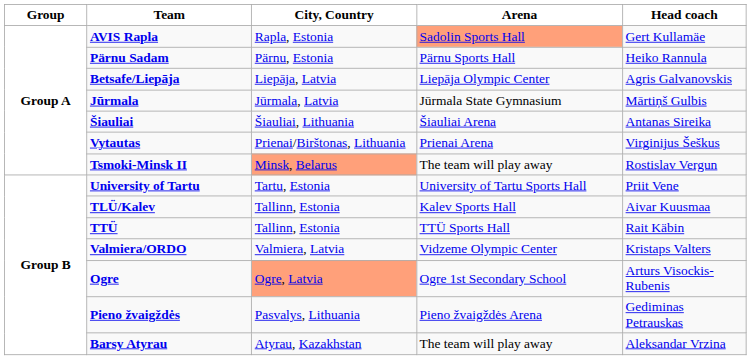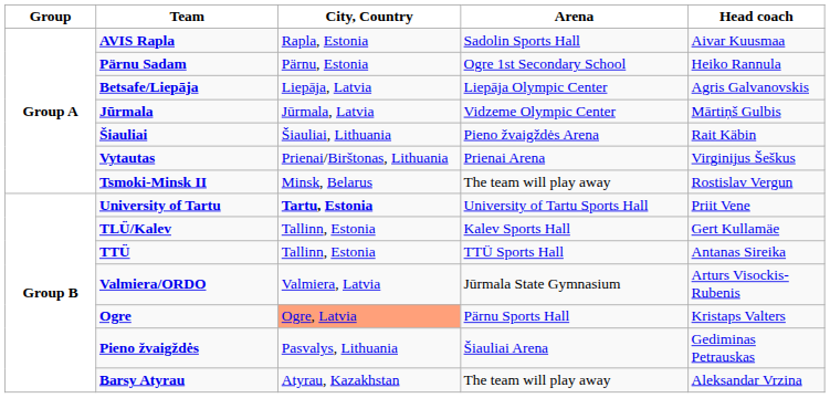AVIS Rapla | Arena: lightsalmon background -> no background
AVIS Rapla | Head coach: Gert Kullamäe -> Aivar Kuusmaa
Pärnu Sadam | Arena: Pärnu Sports Hall -> Ogre 1st Secondary School
Jūrmala | Arena: Jūrmala State Gymnasium -> Vidzeme Olympic Center
Šiauliai | Arena: Šiauliai Arena -> Pieno žvaigždės Arena
Šiauliai | Head coach: Antanas Sireika -> Rait Käbin
Tsmoki-Minsk II | City, Country: lightsalmon background -> no background
University of Tartu | City, Country: normal -> bold
TLÜ/Kalev | Head coach: Aivar Kuusmaa -> Gert Kullamäe
TTÜ | Head coach: Rait Käbin -> Antanas Sireika
Valmiera/ORDO | Arena: Vidzeme Olympic Center -> Jūrmala State Gymnasium
Valmiera/ORDO | Head coach: Kristaps Valters -> Arturs Visockis-Rubenis
Ogre | Arena: Ogre 1st Secondary School -> Pärnu Sports Hall
Ogre | Head coach: Arturs Visockis-Rubenis -> Kristaps Valters
Pieno žvaigždės | Arena: Pieno žvaigždės Arena -> Šiauliai Arena
